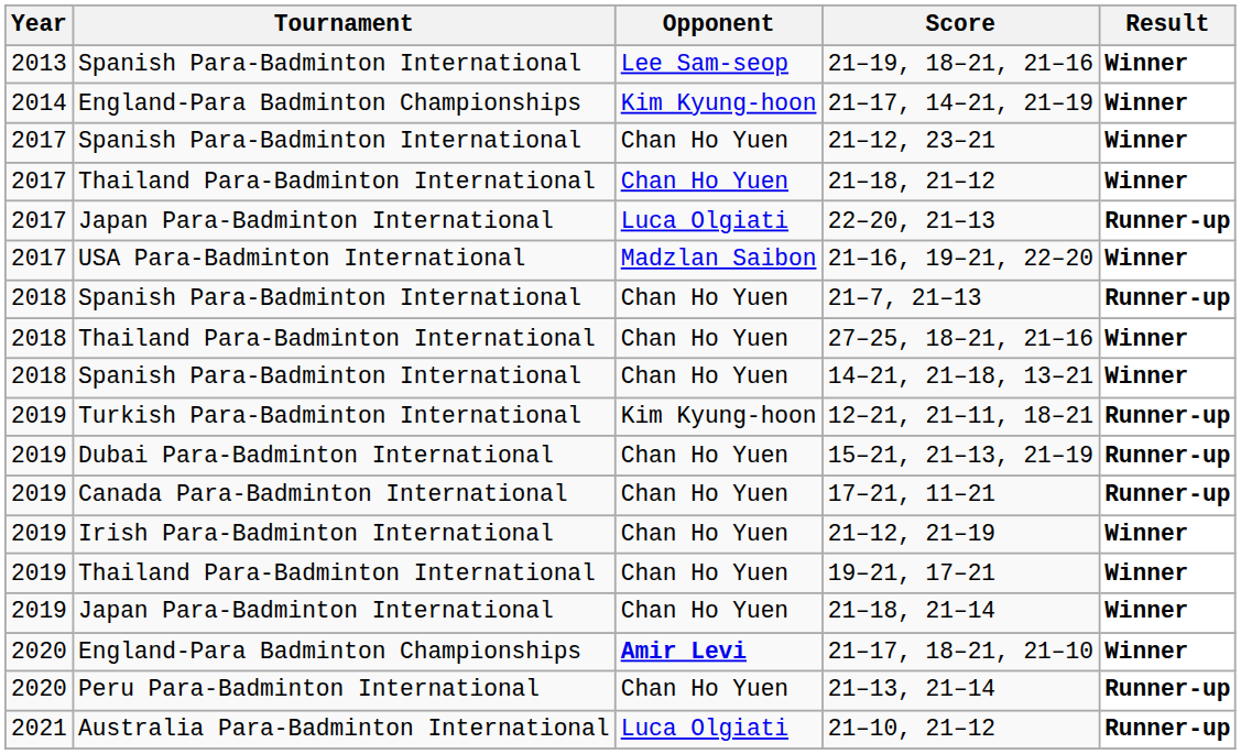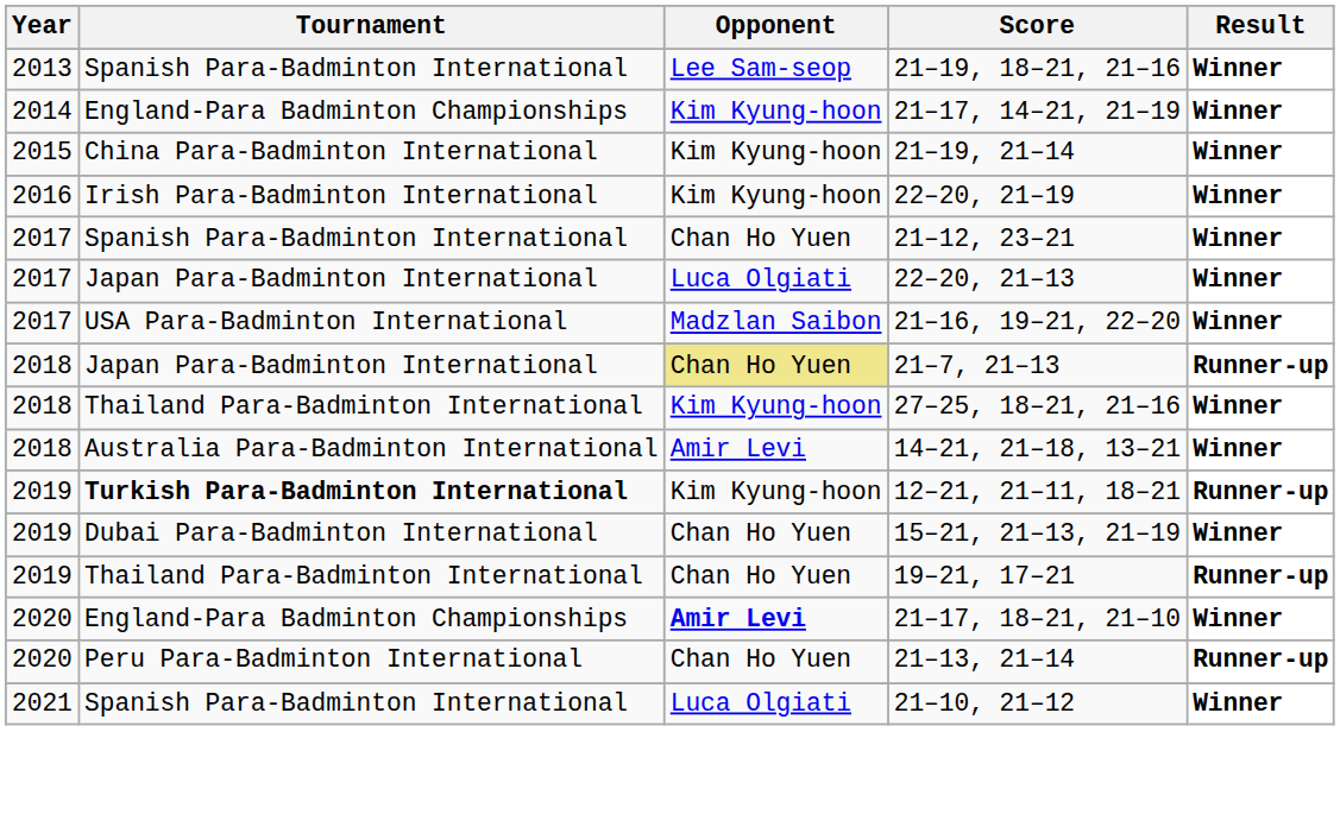+ row: 2015 | China Para-Badminton International | Kim Kyung-hoon | 21–19, 21–14 | Winner
+ row: 2016 | Irish Para-Badminton International | Kim Kyung-hoon | 22–20, 21–19 | Winner
- row: 2017 | Thailand Para-Badminton International | Chan Ho Yuen | 21–18, 21–12 | Winner
22–20, 21–13 | Result: Runner-up -> Winner
21–7, 21–13 | Tournament: Spanish Para-Badminton International -> Japan Para-Badminton International
21–7, 21–13 | Opponent: no background -> khaki background
27–25, 18–21, 21–16 | Opponent: Chan Ho Yuen -> Kim Kyung-hoon
14–21, 21–18, 13–21 | Tournament: Spanish Para-Badminton International -> Australia Para-Badminton International
14–21, 21–18, 13–21 | Opponent: Chan Ho Yuen -> Amir Levi
12–21, 21–11, 18–21 | Tournament: normal -> bold
15–21, 21–13, 21–19 | Result: Runner-up -> Winner
- row: 2019 | Canada Para-Badminton International | Chan Ho Yuen | 17–21, 11–21 | Runner-up
- row: 2019 | Irish Para-Badminton International | Chan Ho Yuen | 21–12, 21–19 | Winner
19–21, 17–21 | Result: Winner -> Runner-up
- row: 2019 | Japan Para-Badminton International | Chan Ho Yuen | 21–18, 21–14 | Winner
21–10, 21–12 | Tournament: Australia Para-Badminton International -> Spanish Para-Badminton International
21–10, 21–12 | Result: Runner-up -> Winner
